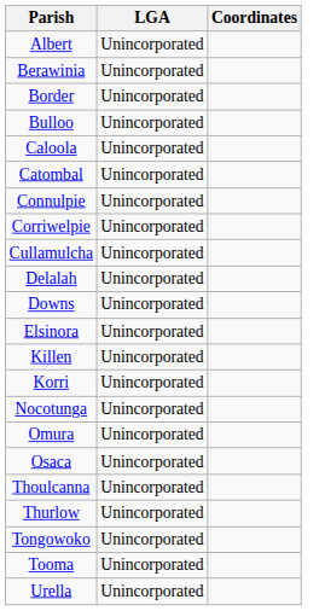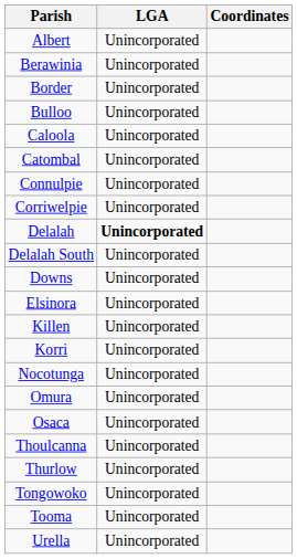- row: Cullamulcha | Unincorporated
Delalah | LGA: normal -> bold
+ row: Delalah South | Unincorporated
